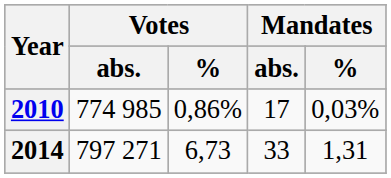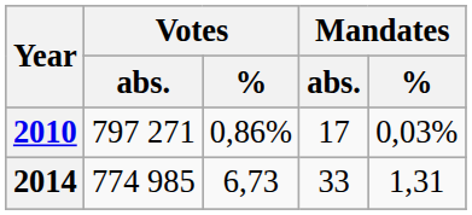2010 | Votes / abs.: 774 985 -> 797 271
2014 | Votes / abs.: 797 271 -> 774 985
